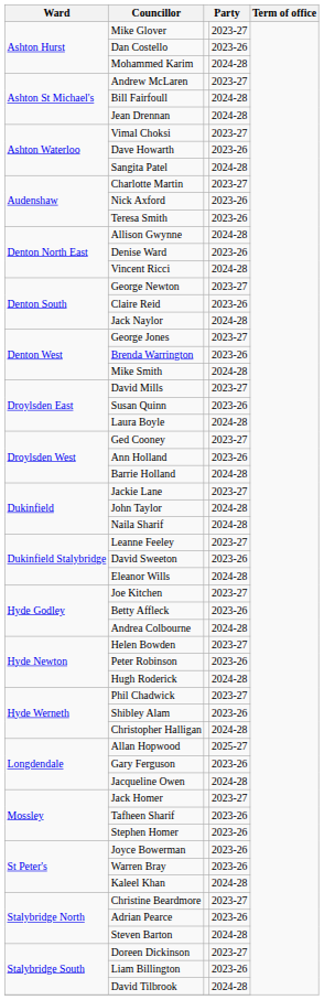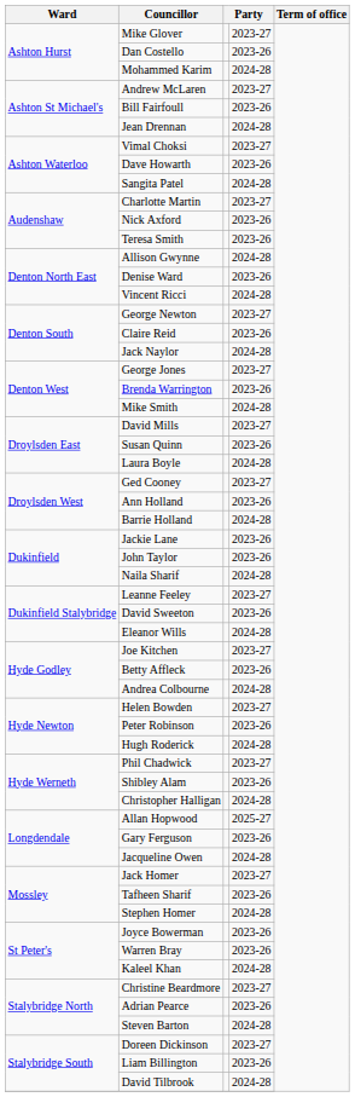Bill Fairfoull | column 4: 2024-28 -> 2023-26
Jackie Lane | column 4: 2023-27 -> 2023-26
John Taylor | column 4: 2024-28 -> 2023-26
Stephen Homer | column 4: 2023-26 -> 2024-28
